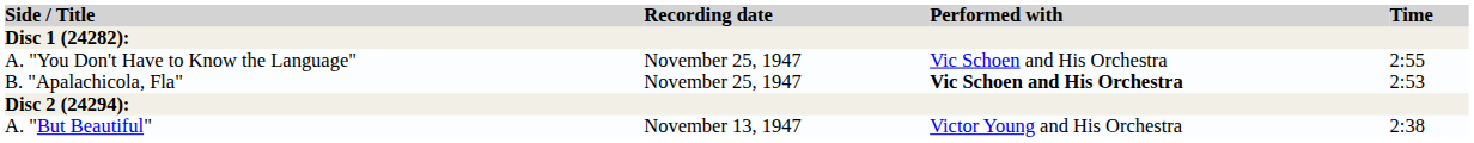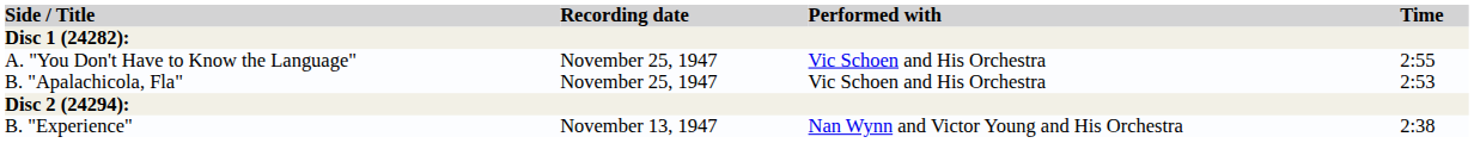B. "Apalachicola, Fla" | Performed with: bold -> normal
- row: A. "But Beautiful" | November 13, 1947 | Victor Young and His Orchestra | 2:38
+ row: B. "Experience" | November 13, 1947 | Nan Wynn and Victor Young and His Orchestra | 2:38
